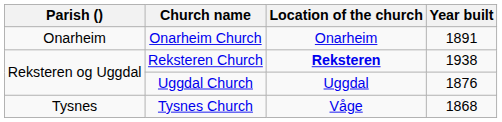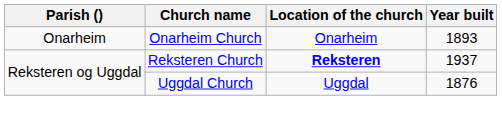Onarheim Church | Year built: 1891 -> 1893
Reksteren Church | Year built: 1938 -> 1937
- row: Tysnes | Tysnes Church | Våge | 1868
